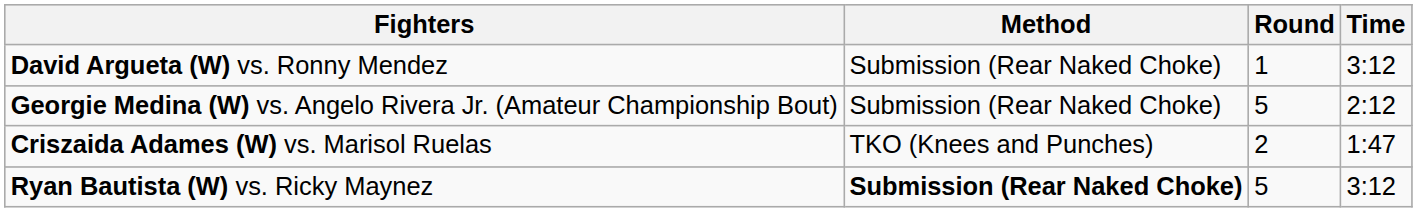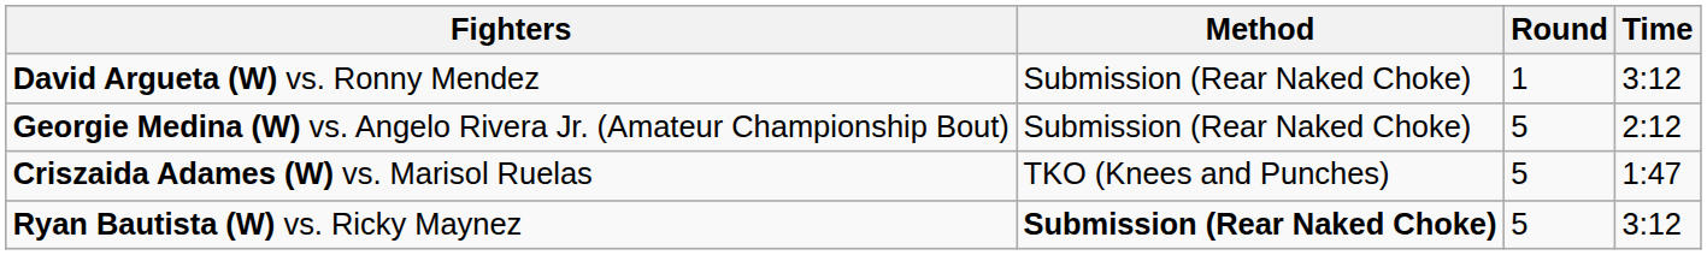Criszaida Adames (W) vs. Marisol Ruelas | Round: 2 -> 5
